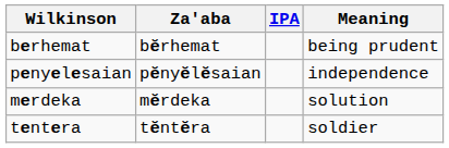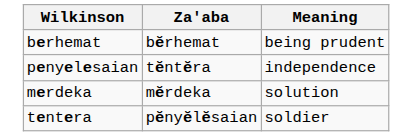- column: IPA
penyelesaian | Za'aba: pĕnyĕlĕsaian -> tĕntĕra
tentera | Za'aba: tĕntĕra -> pĕnyĕlĕsaian
